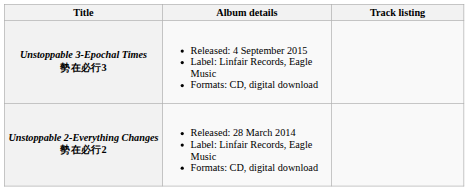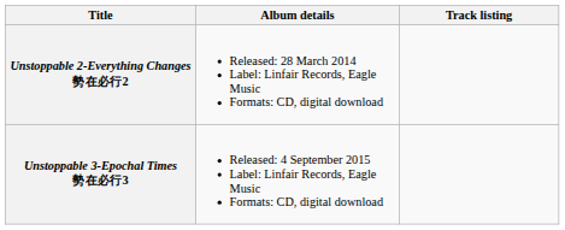rows swapped: Unstoppable 2-Everything Changes 勢在必行2 <-> Unstoppable 3-Epochal Times 勢在必行3
